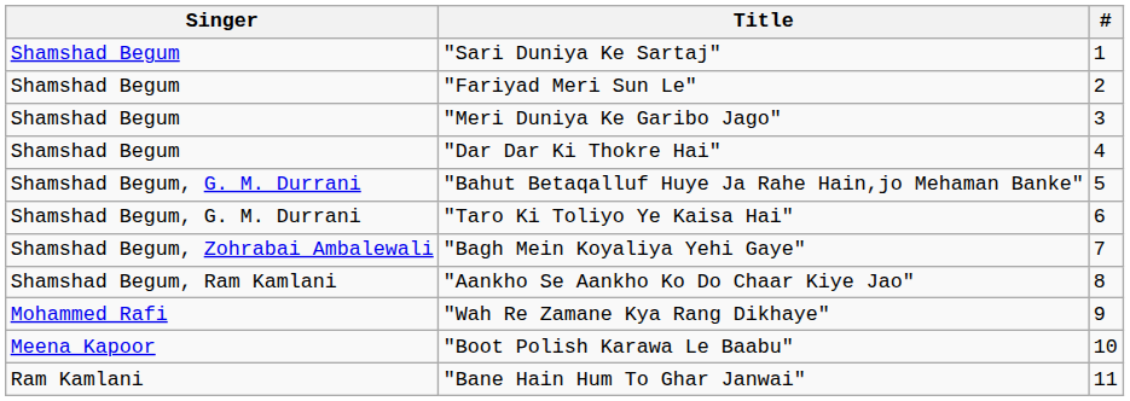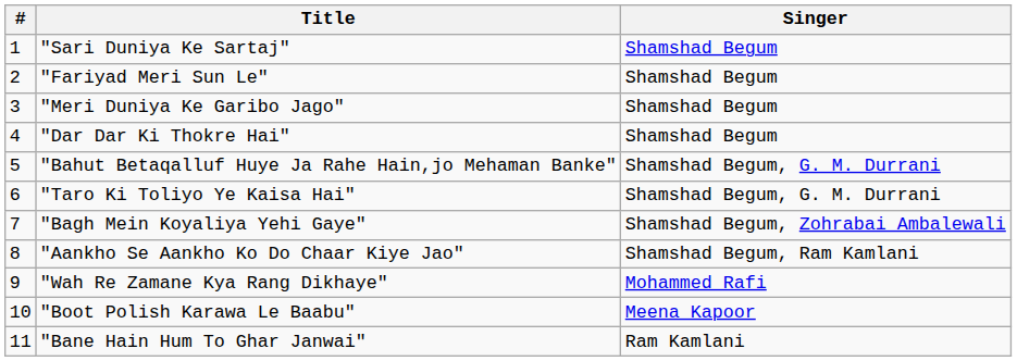columns swapped: # <-> Singer
